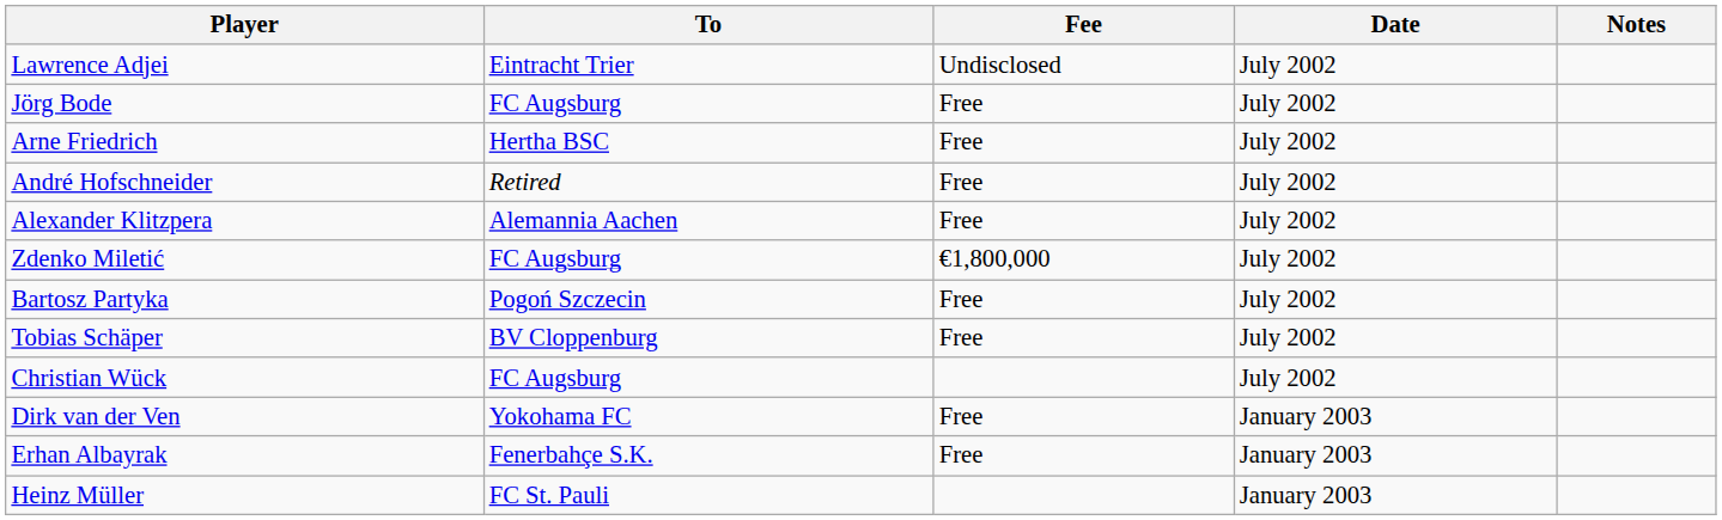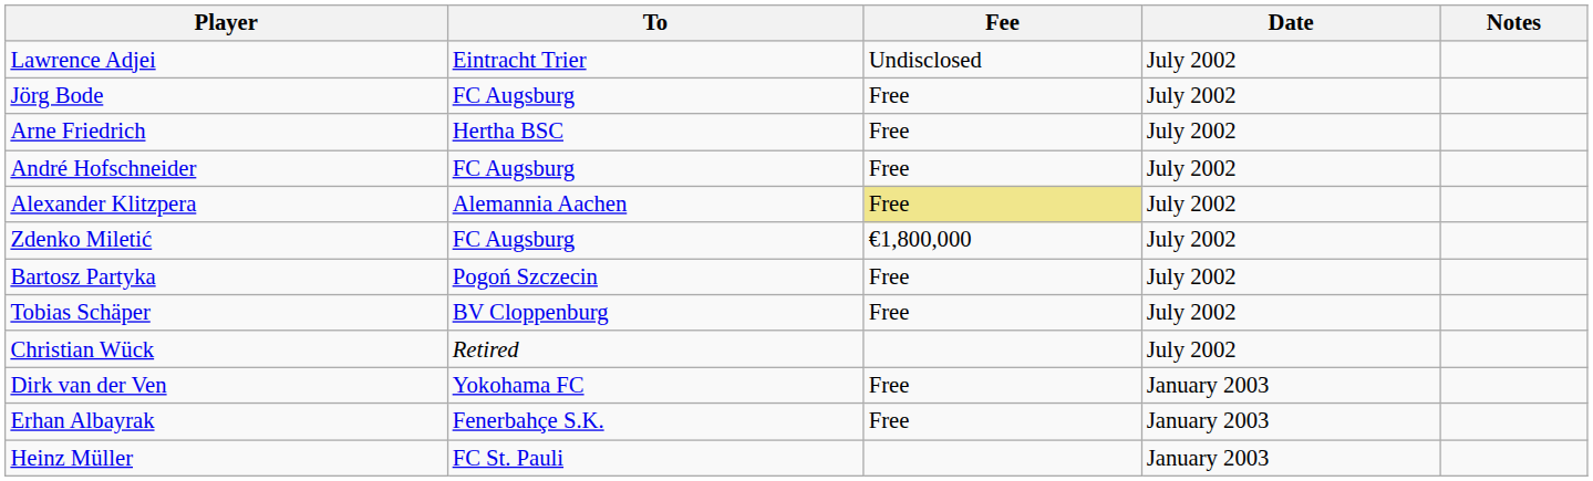André Hofschneider | To: Retired -> FC Augsburg
Alexander Klitzpera | Fee: no background -> khaki background
Christian Wück | To: FC Augsburg -> Retired
